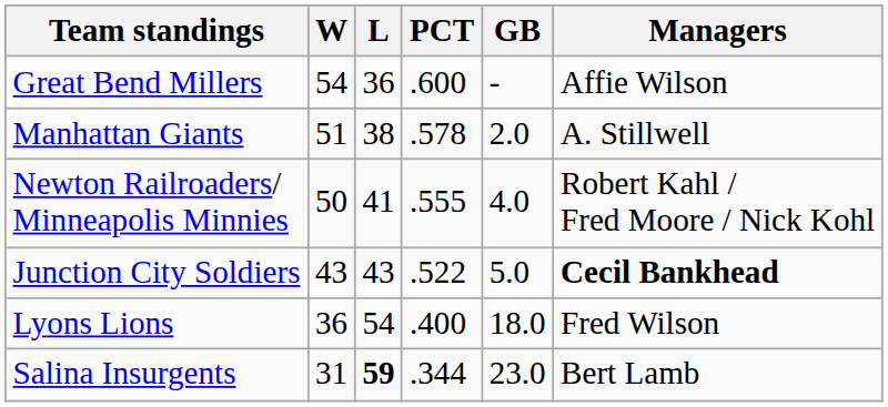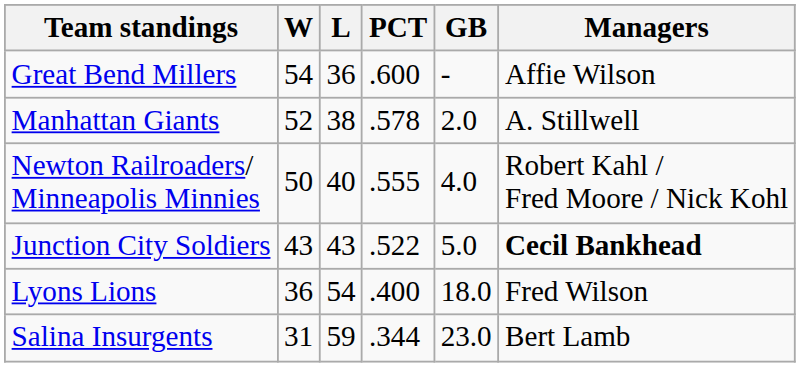Manhattan Giants | W: 51 -> 52
Newton Railroaders/ Minneapolis Minnies | L: 41 -> 40
Salina Insurgents | L: bold -> normal
